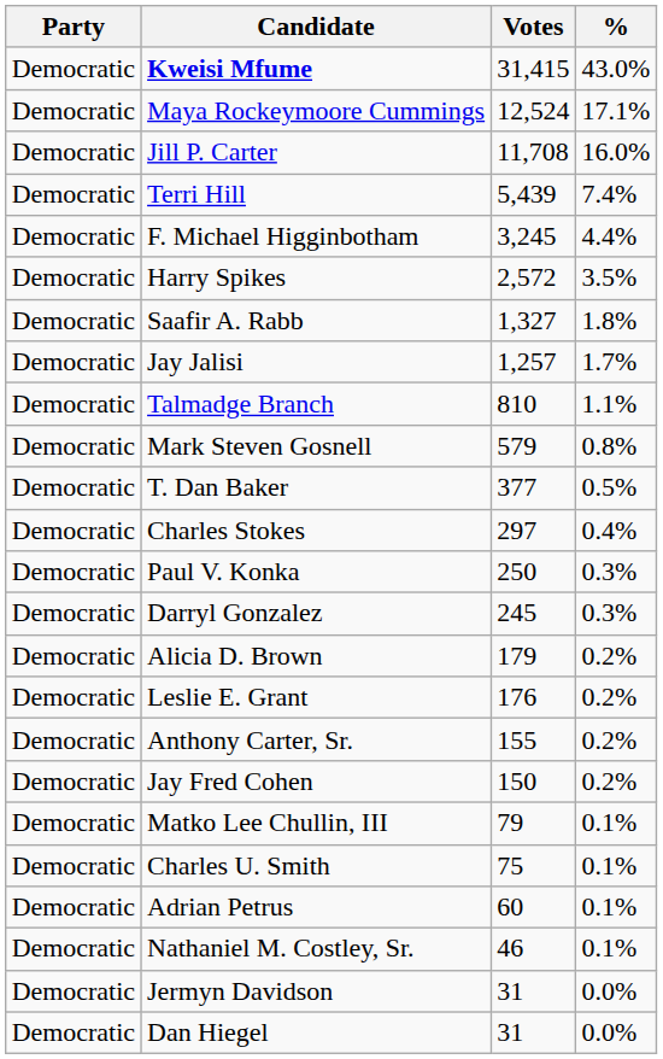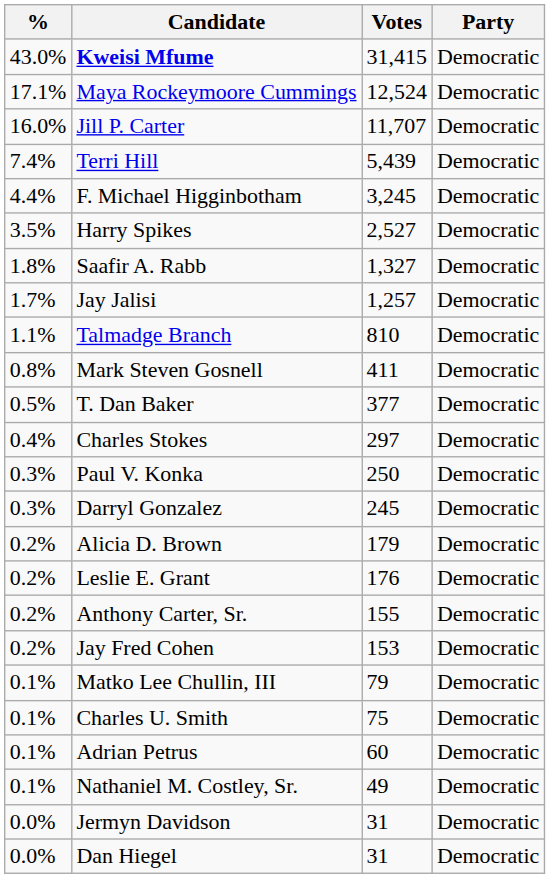columns swapped: Party <-> %
Jill P. Carter | Votes: 11,708 -> 11,707
Harry Spikes | Votes: 2,572 -> 2,527
Mark Steven Gosnell | Votes: 579 -> 411
Jay Fred Cohen | Votes: 150 -> 153
Nathaniel M. Costley, Sr. | Votes: 46 -> 49
